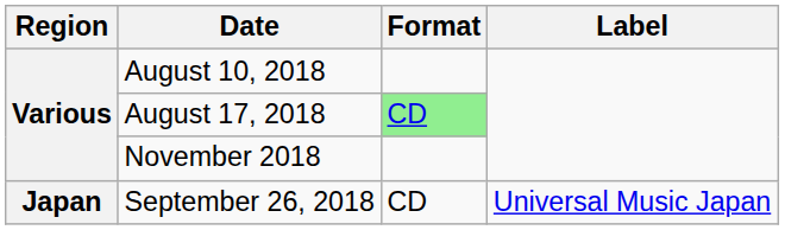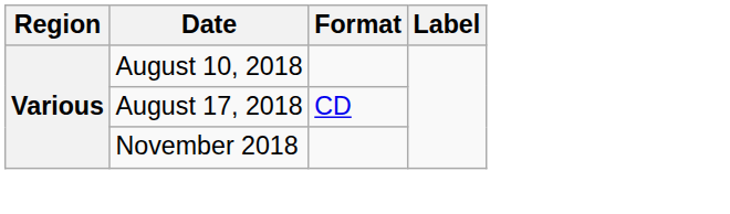August 17, 2018 | Format: lightgreen background -> no background
- row: Japan | September 26, 2018 | CD | Universal Music Japan
